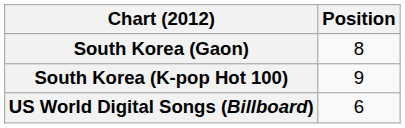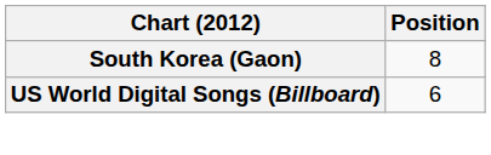- row: South Korea (K-pop Hot 100) | 9
